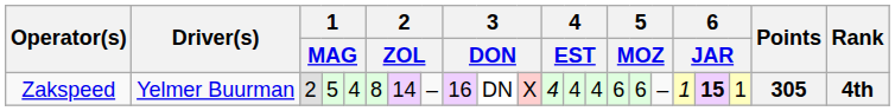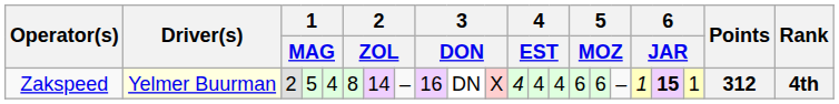Zakspeed | Driver(s): no background -> lightyellow background
Zakspeed | Points: 305 -> 312
